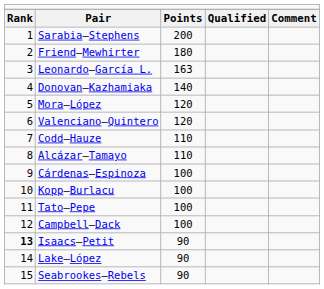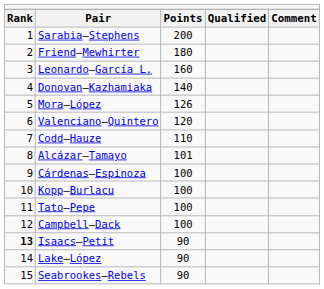Leonardo–García L. | column 3: 163 -> 160
Mora–López | column 3: 120 -> 126
Alcázar–Tamayo | column 3: 110 -> 101
